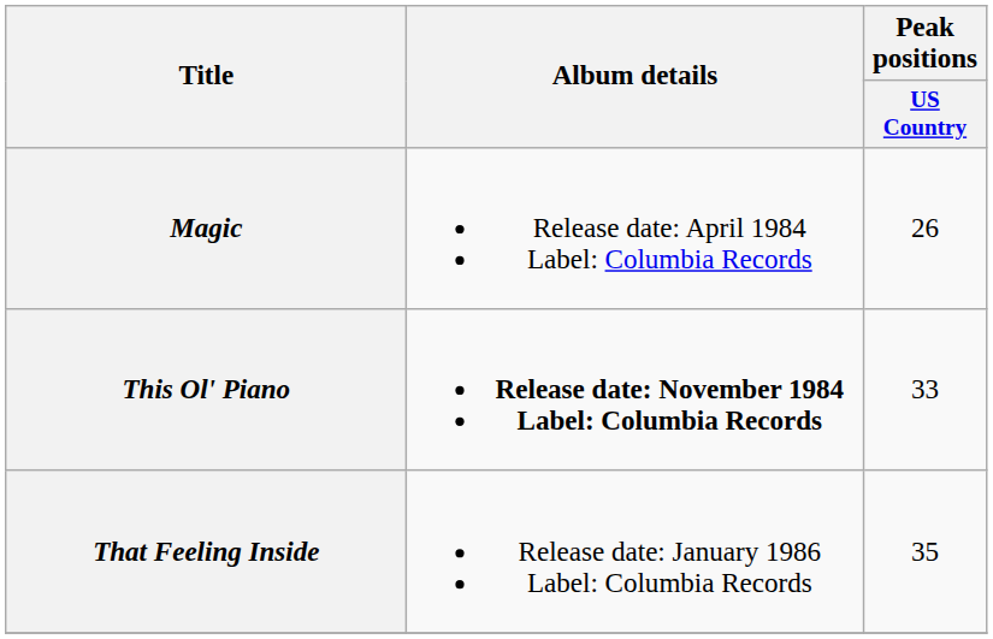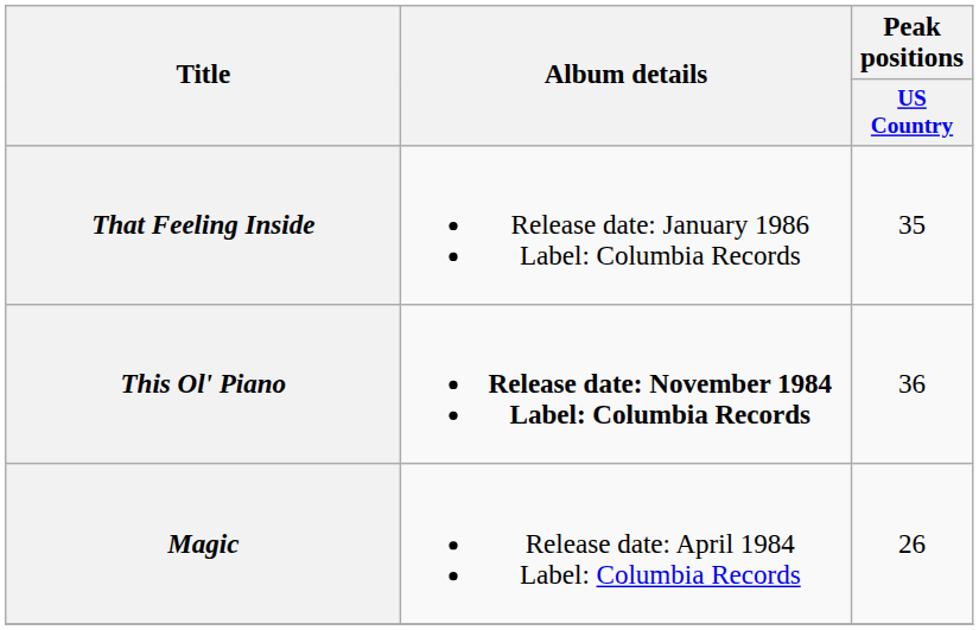rows swapped: Magic <-> That Feeling Inside
This Ol' Piano | Peak positions / US Country: 33 -> 36
